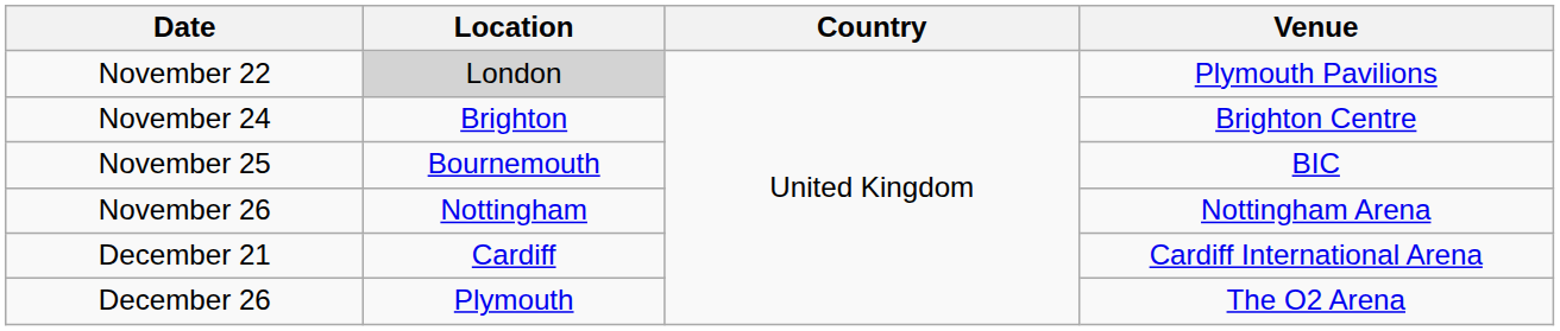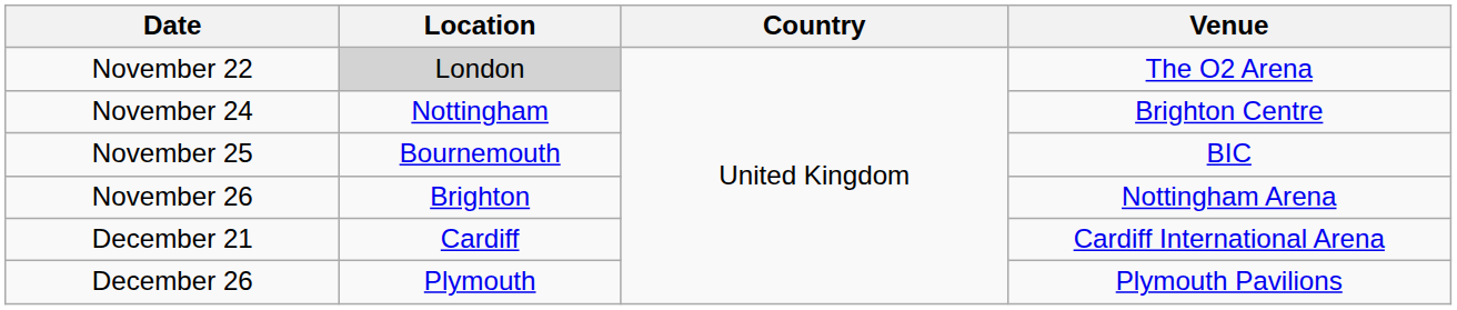November 22 | Venue: Plymouth Pavilions -> The O2 Arena
November 24 | Location: Brighton -> Nottingham
November 26 | Location: Nottingham -> Brighton
December 26 | Venue: The O2 Arena -> Plymouth Pavilions
